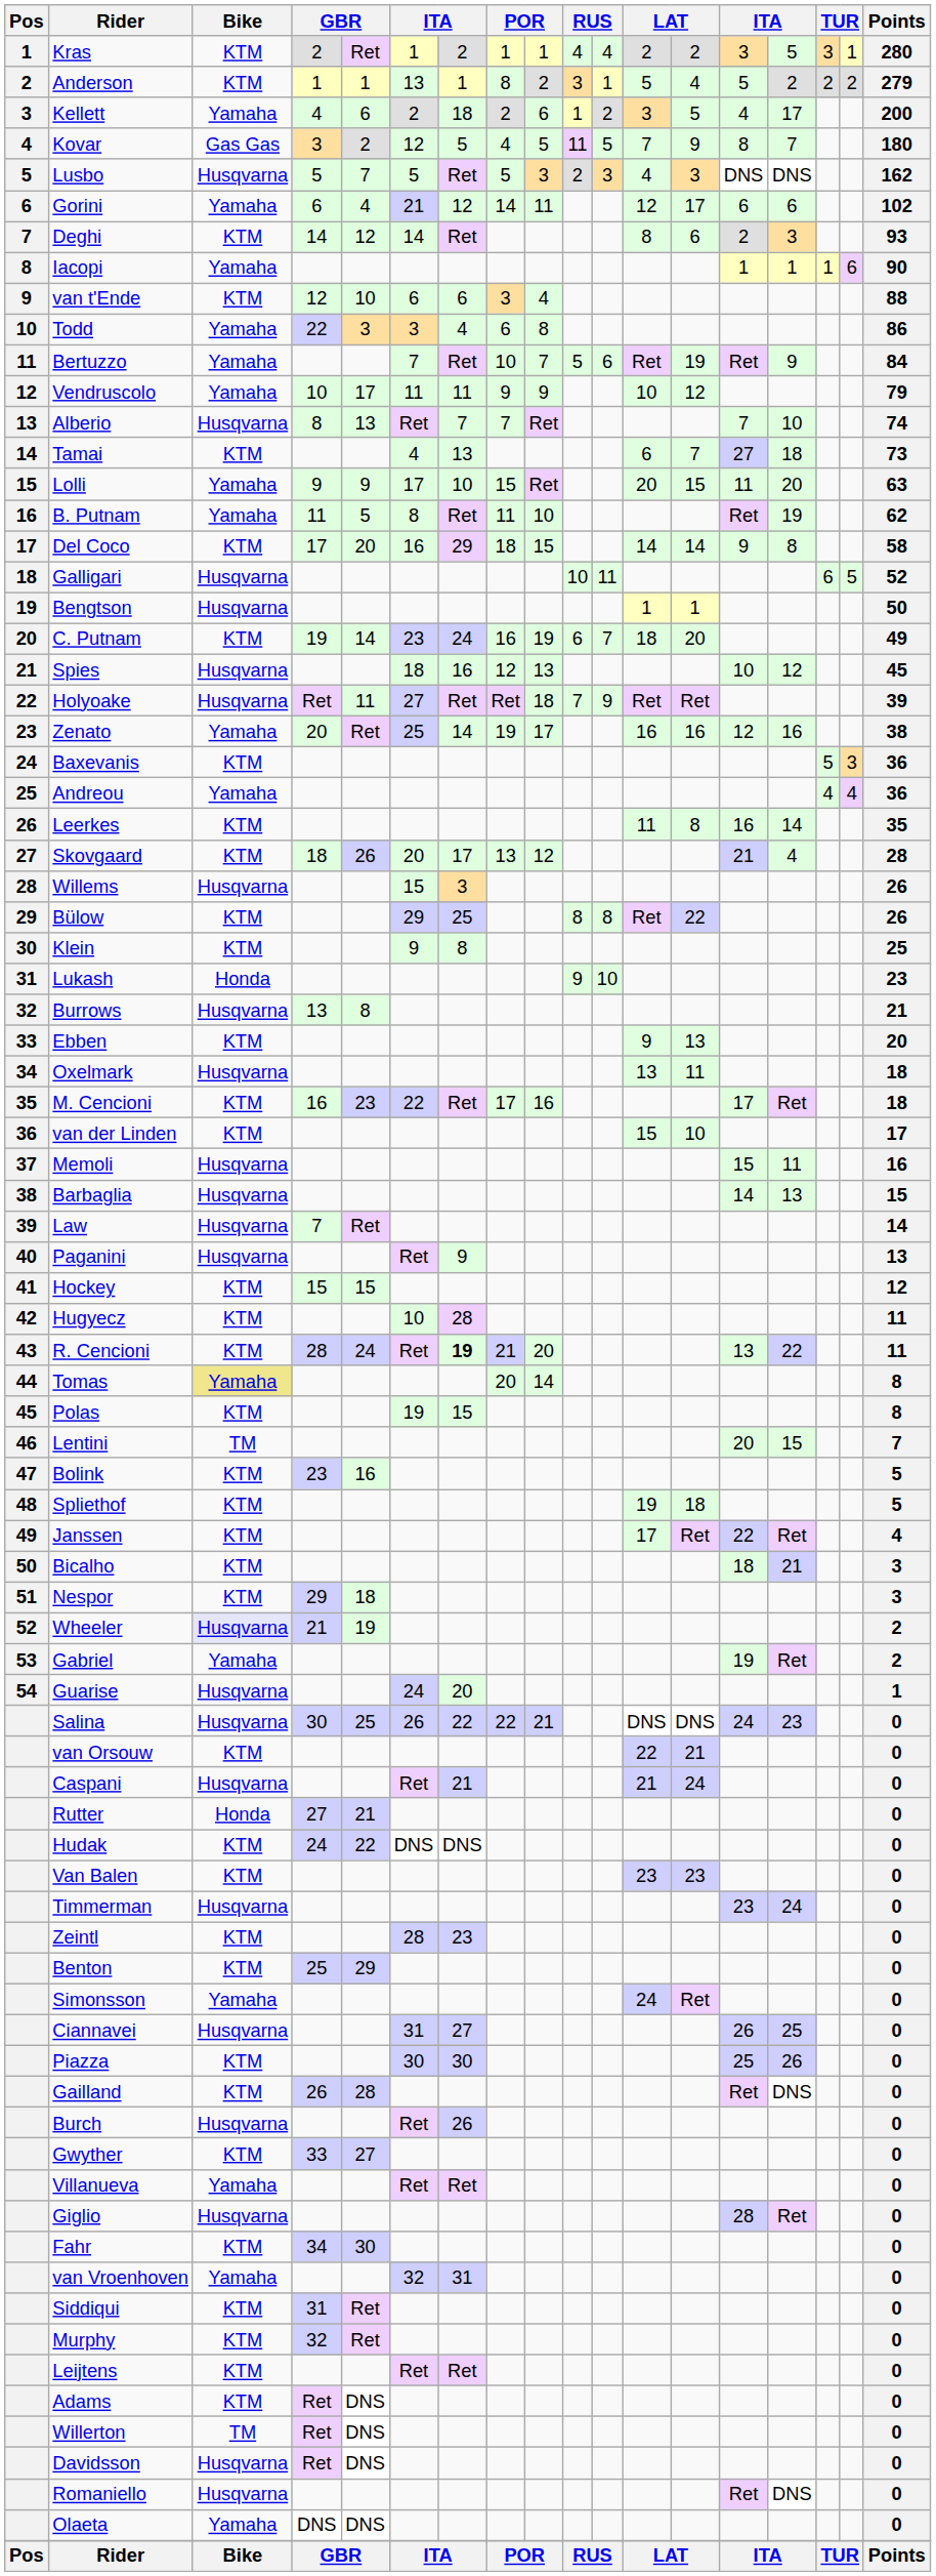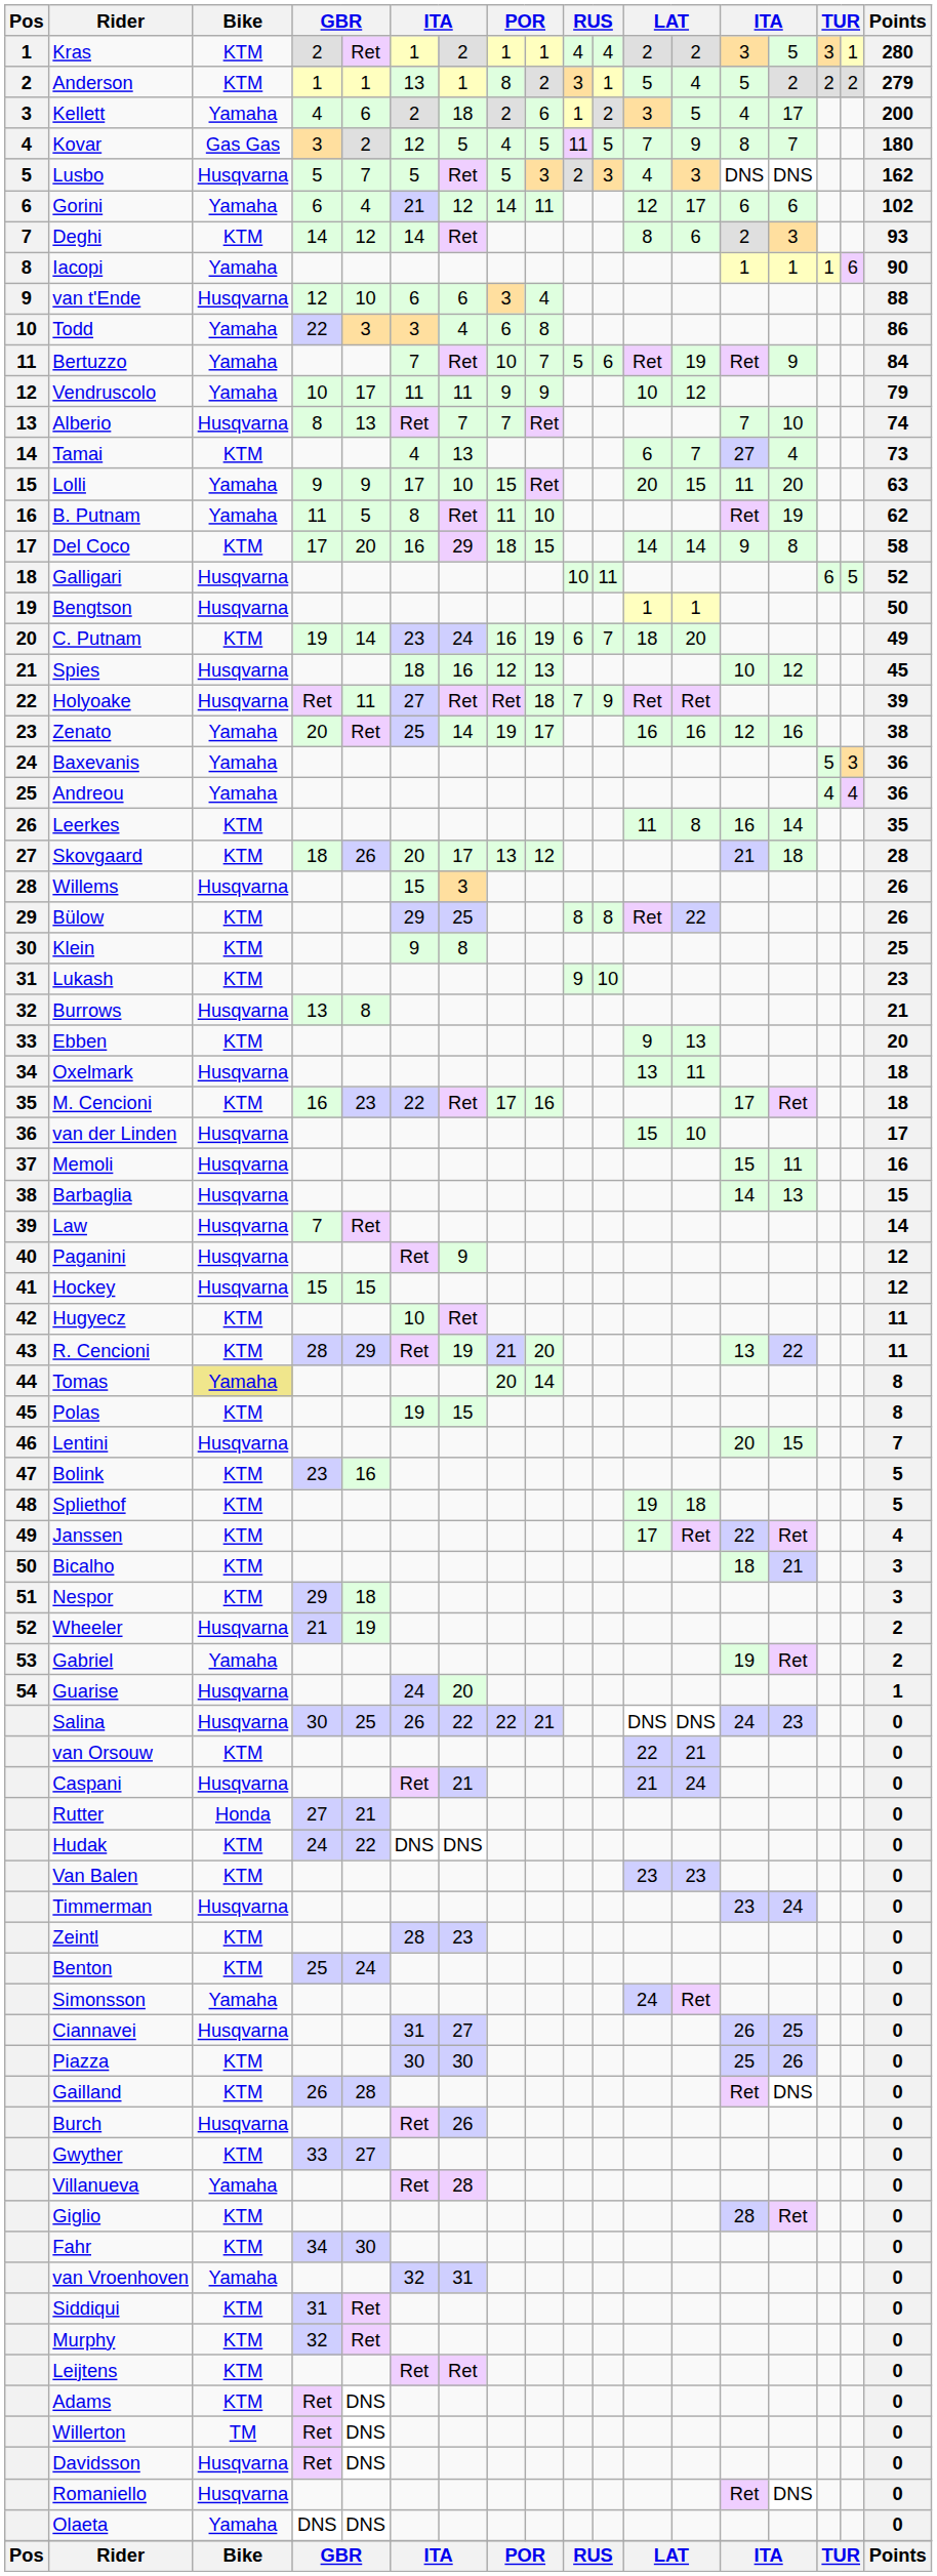van t'Ende | Bike: KTM -> Husqvarna
Tamai | column 15: 18 -> 4
Baxevanis | Bike: KTM -> Yamaha
Skovgaard | column 15: 4 -> 18
Lukash | Bike: Honda -> KTM
van der Linden | Bike: KTM -> Husqvarna
Paganini | Points: 13 -> 12
Hockey | Bike: KTM -> Husqvarna
Hugyecz | column 7: 28 -> Ret
R. Cencioni | column 5: 24 -> 29
R. Cencioni | column 7: bold -> normal
Lentini | Bike: TM -> Husqvarna
Wheeler | Bike: lavender background -> no background
Benton | column 5: 29 -> 24
Villanueva | column 7: Ret -> 28
Giglio | Bike: Husqvarna -> KTM
